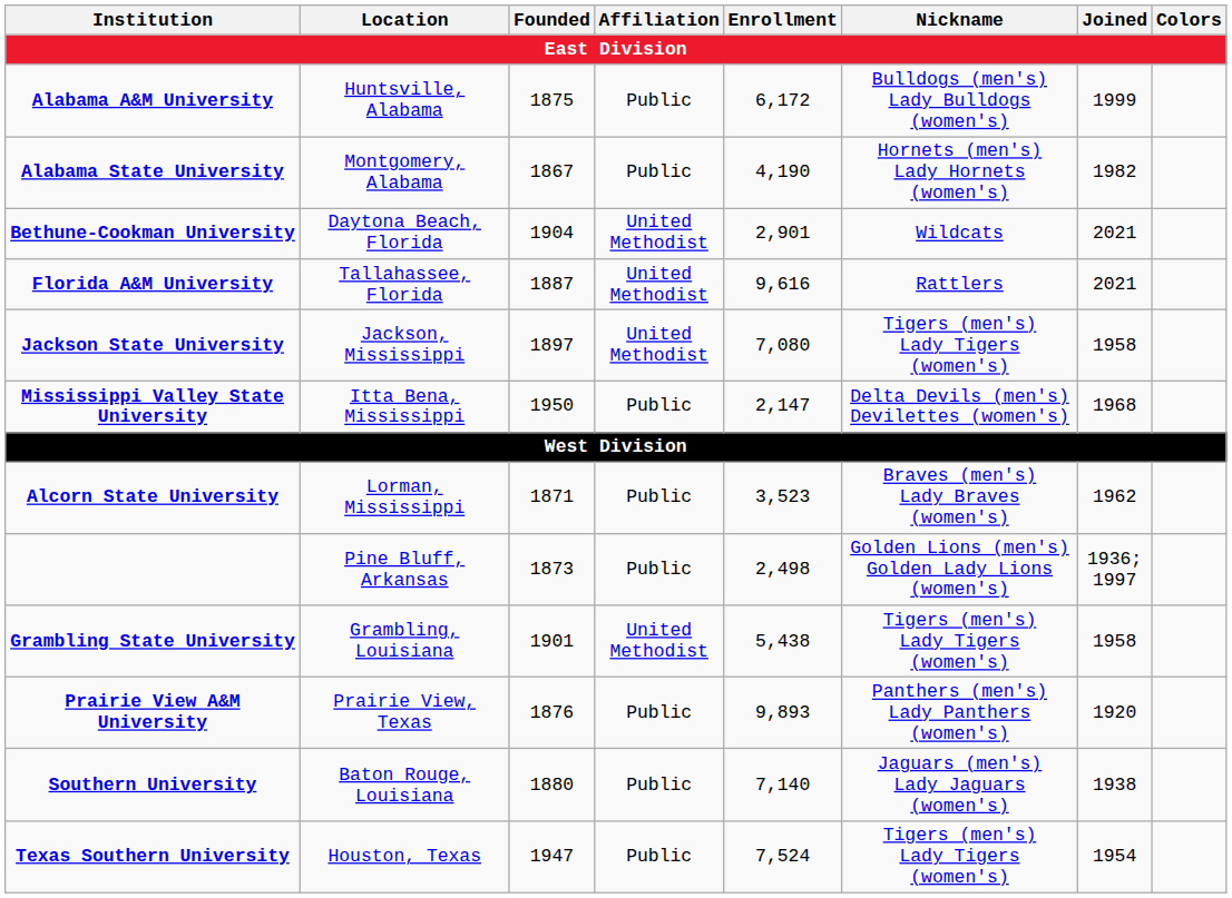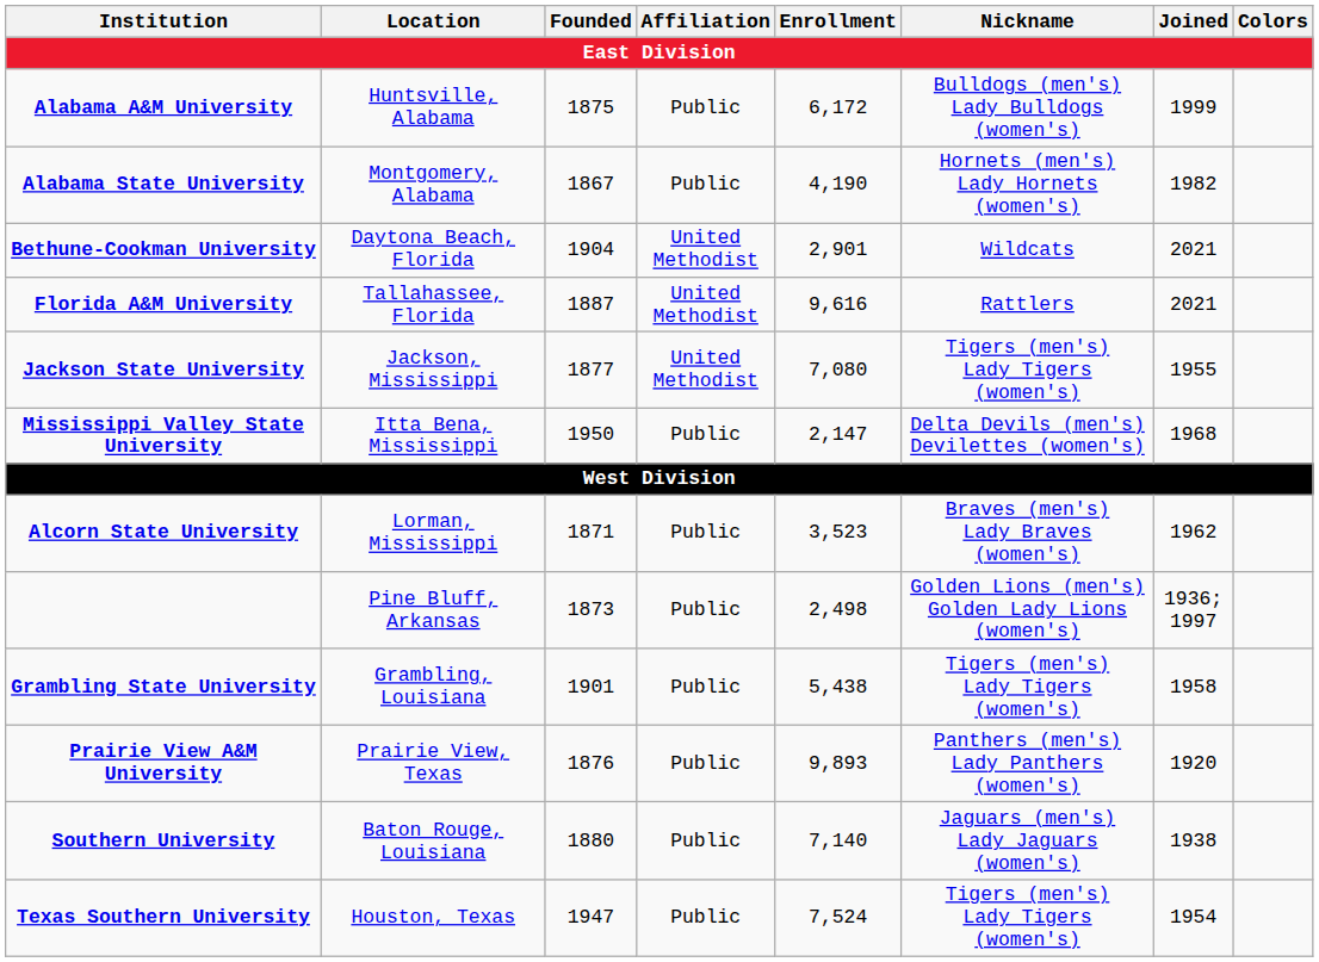Jackson State University | Founded: 1897 -> 1877
Jackson State University | Joined: 1958 -> 1955
Grambling State University | Affiliation: United Methodist -> Public
